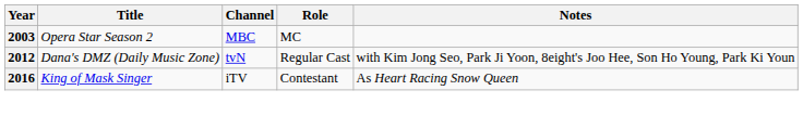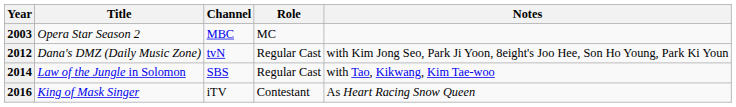+ row: 2014 | Law of the Jungle in Solomon | SBS | Regular Cast | with Tao, Kikwang, Kim Tae-woo
